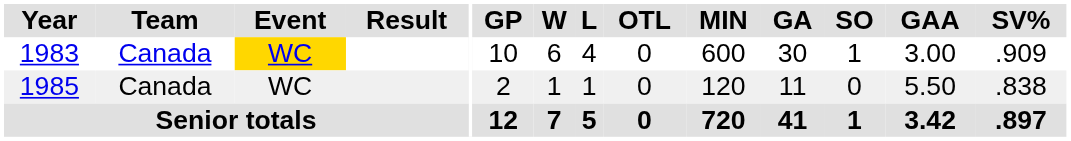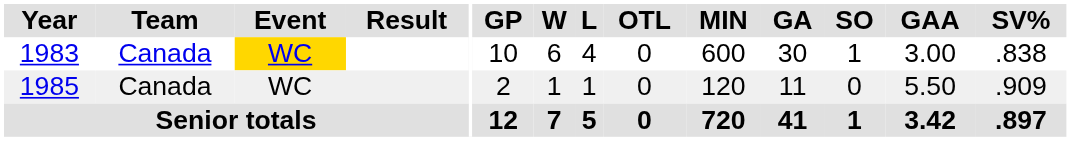1983 | SV%: .909 -> .838
1985 | SV%: .838 -> .909
